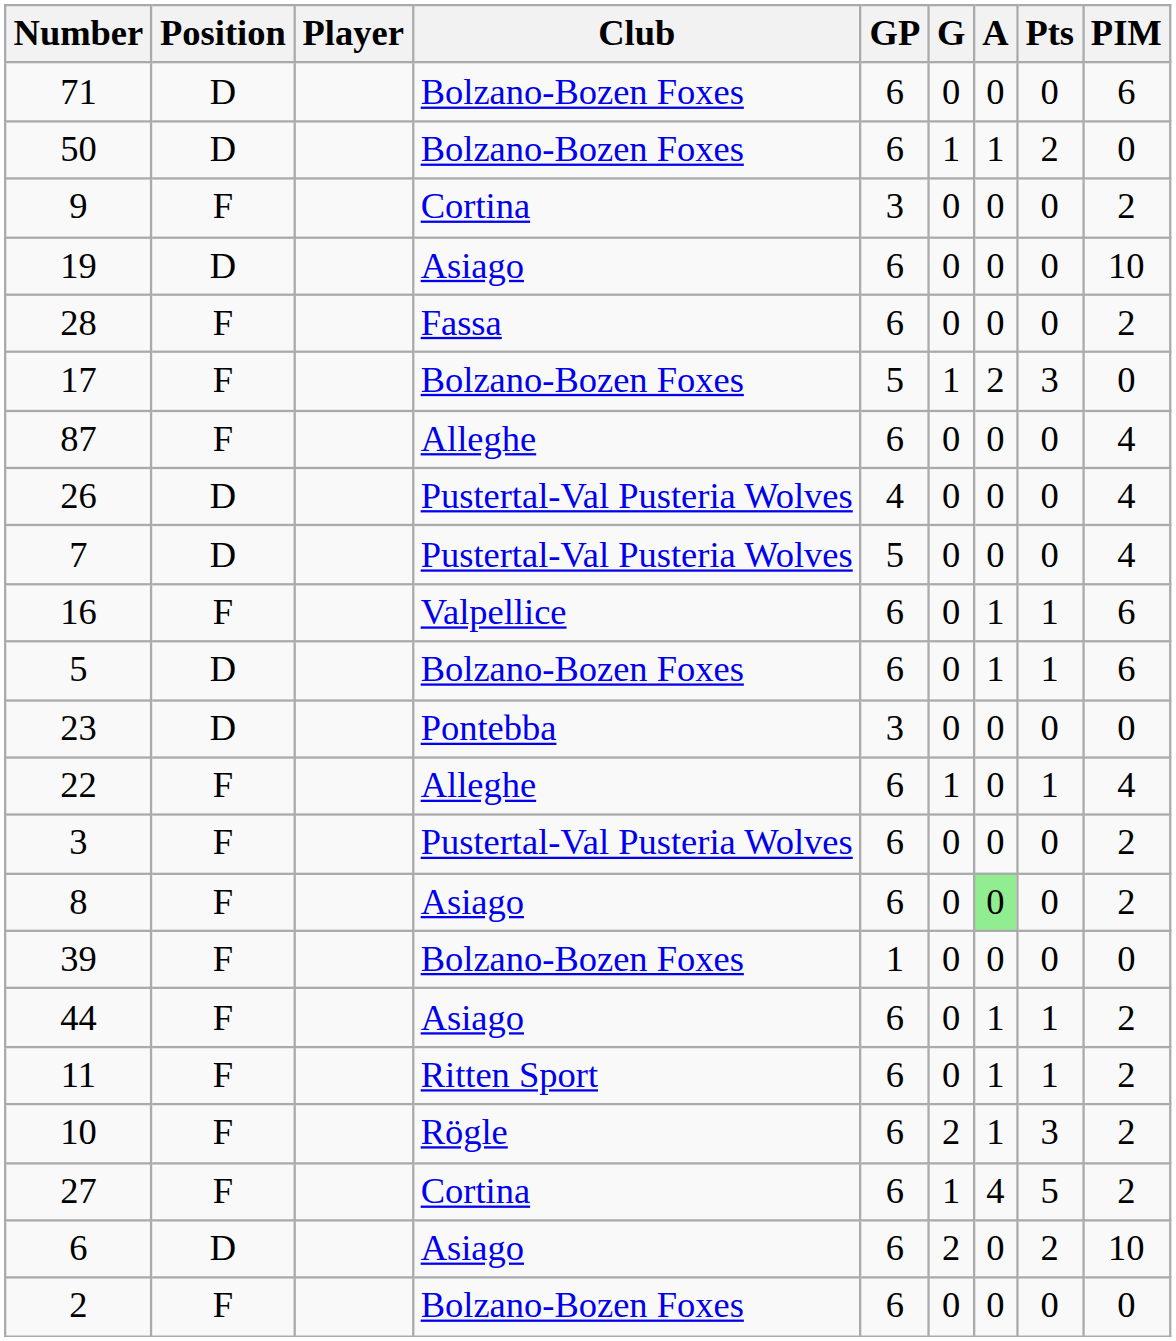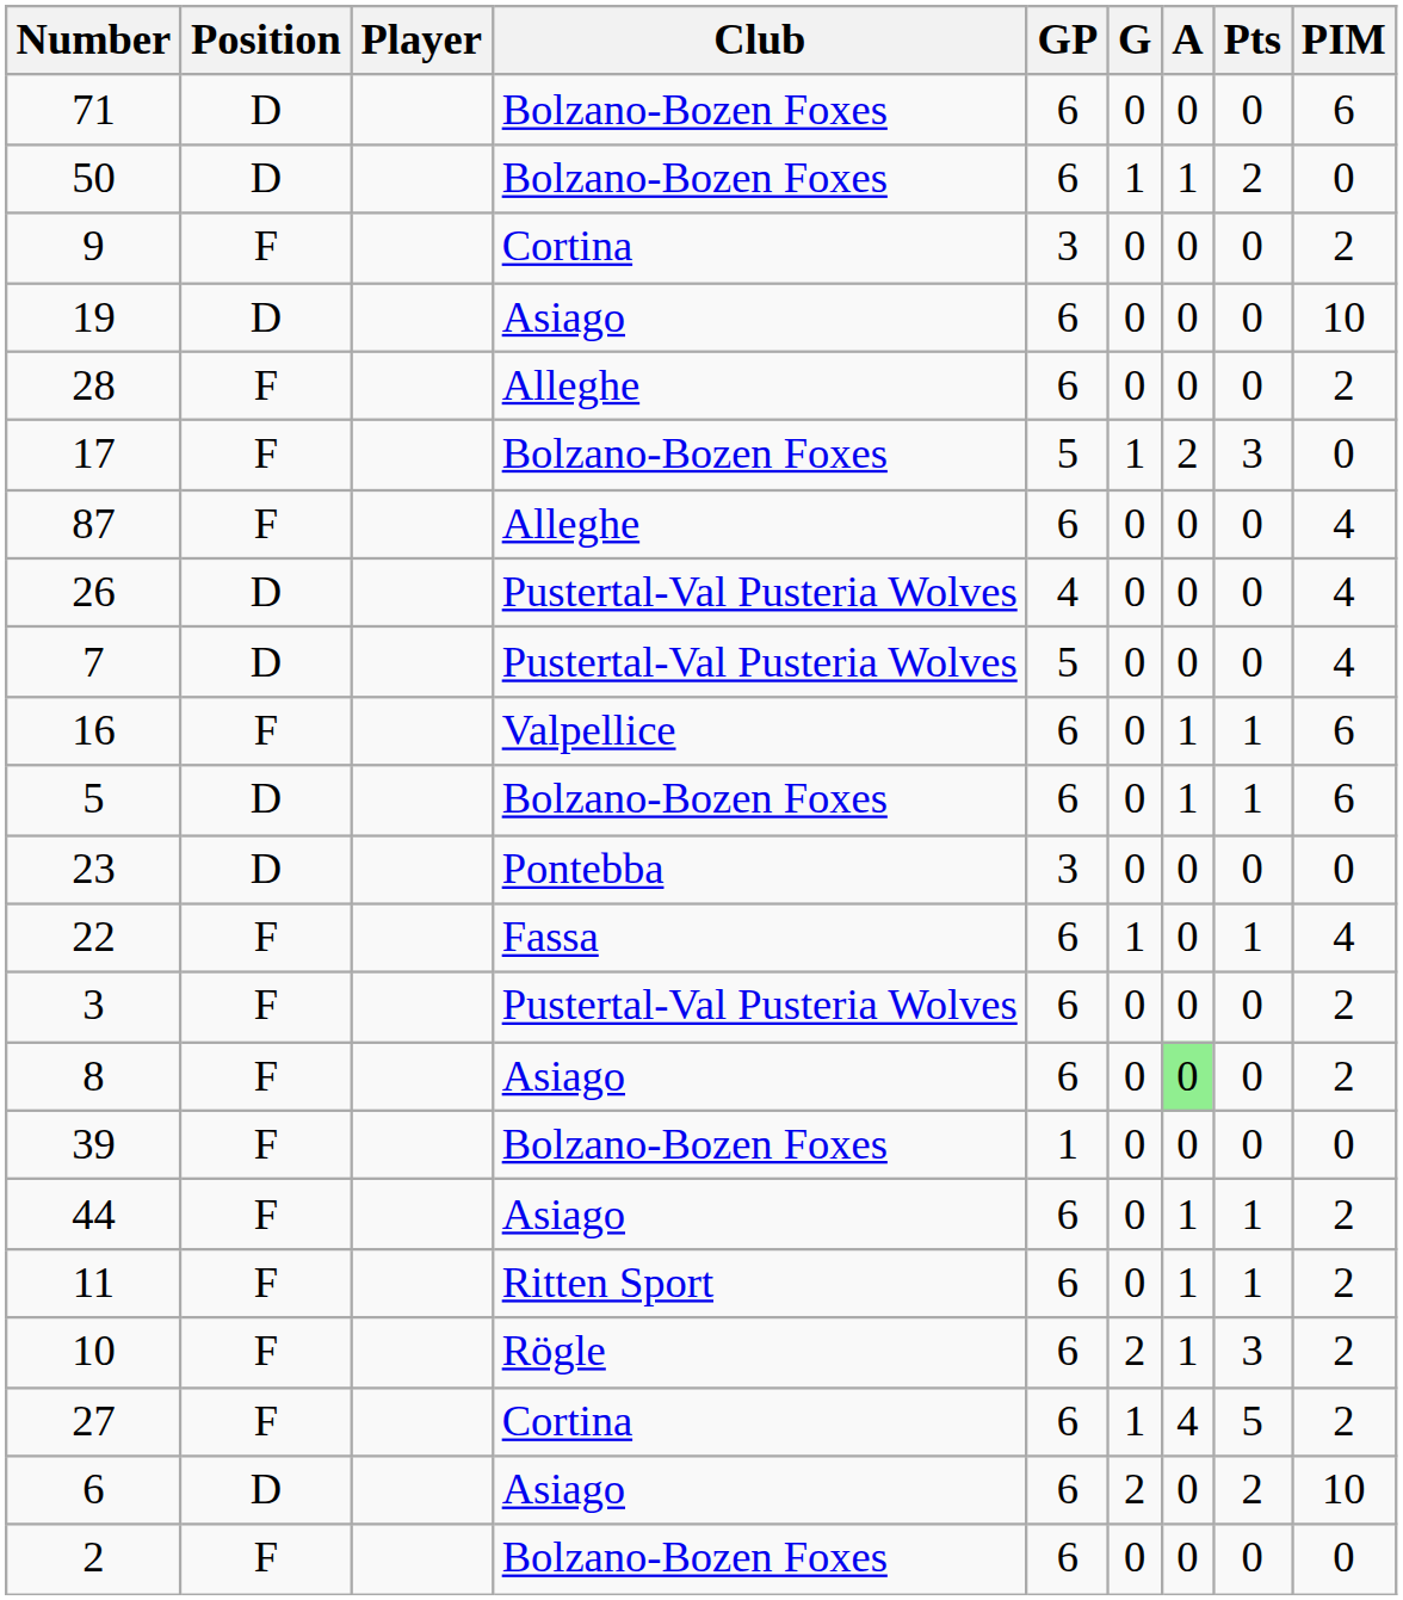28 | Club: Fassa -> Alleghe
22 | Club: Alleghe -> Fassa
